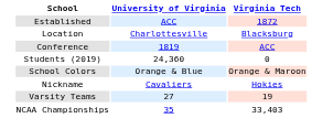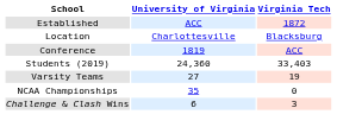Students (2019) | column 3: 0 -> 33,403
- row: School Colors | Orange & Blue | Orange & Maroon
- row: Nickname | Cavaliers | Hokies
NCAA Championships | column 3: 33,403 -> 0
+ row: Challenge & Clash Wins | 6 | 3
